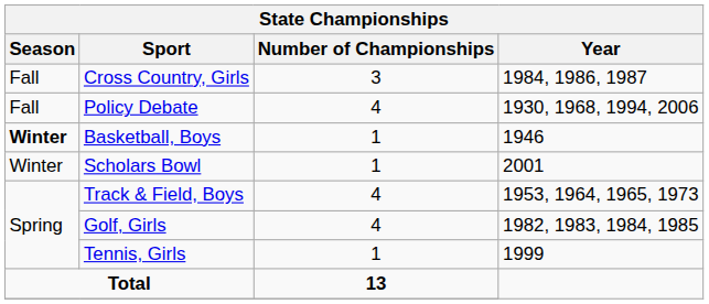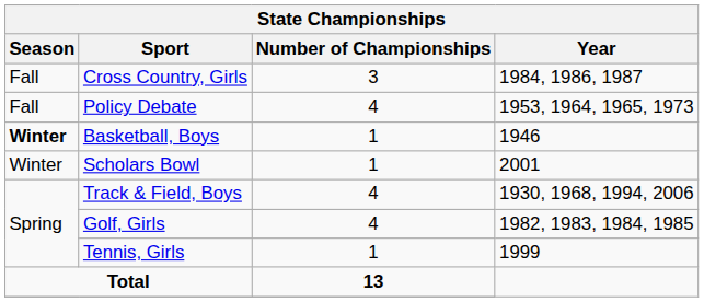Policy Debate | Year: 1930, 1968, 1994, 2006 -> 1953, 1964, 1965, 1973
Track & Field, Boys | Year: 1953, 1964, 1965, 1973 -> 1930, 1968, 1994, 2006
